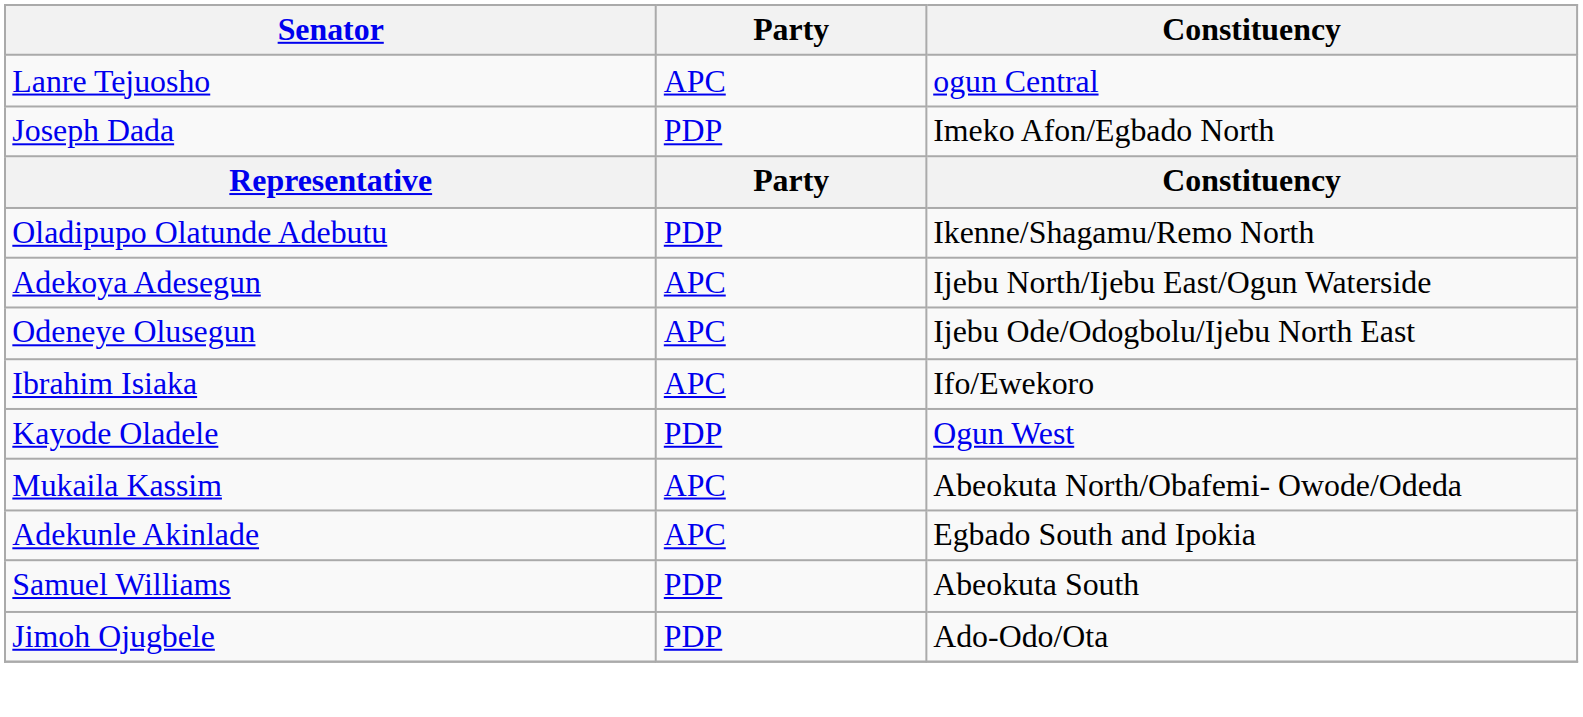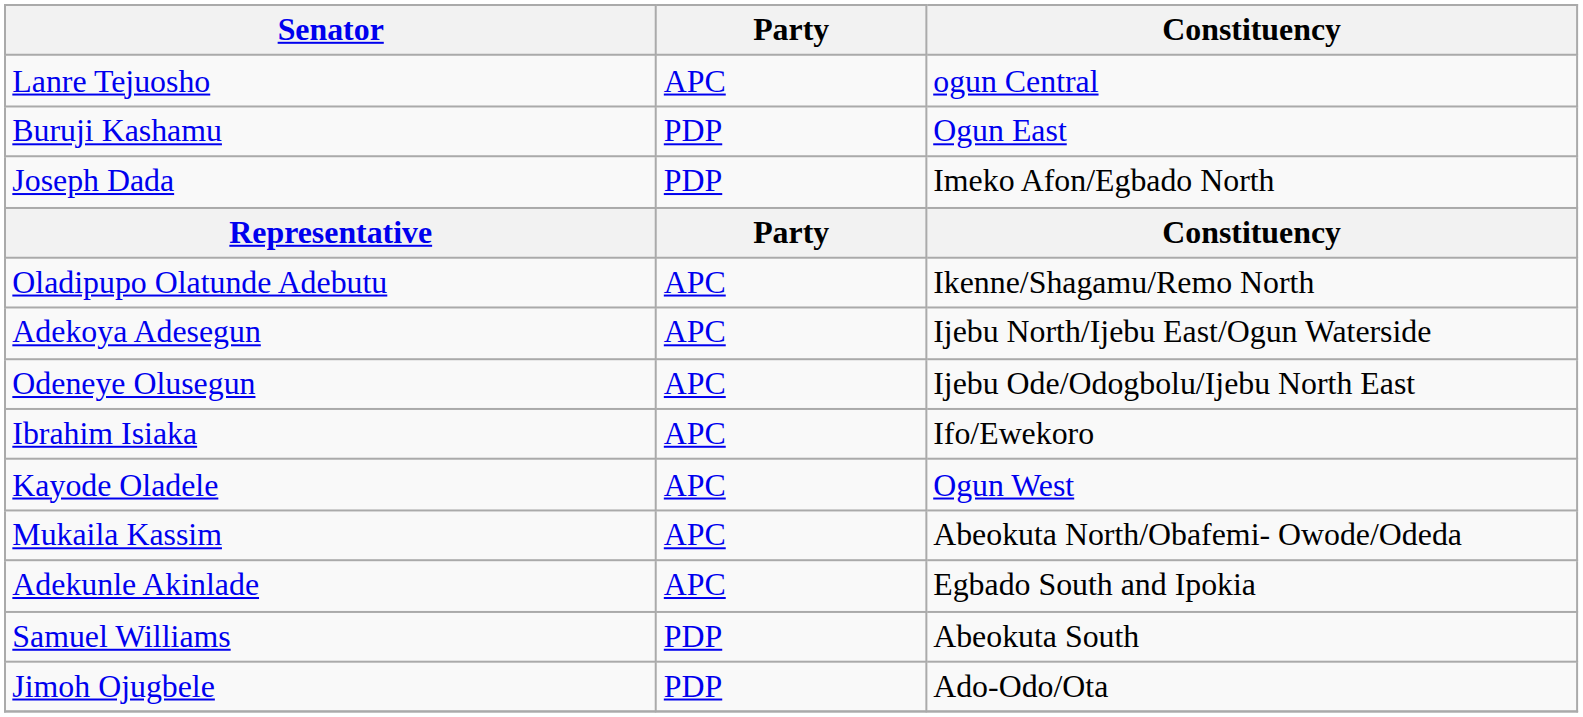+ row: Buruji Kashamu | PDP | Ogun East
Oladipupo Olatunde Adebutu | Party: PDP -> APC
Kayode Oladele | Party: PDP -> APC
